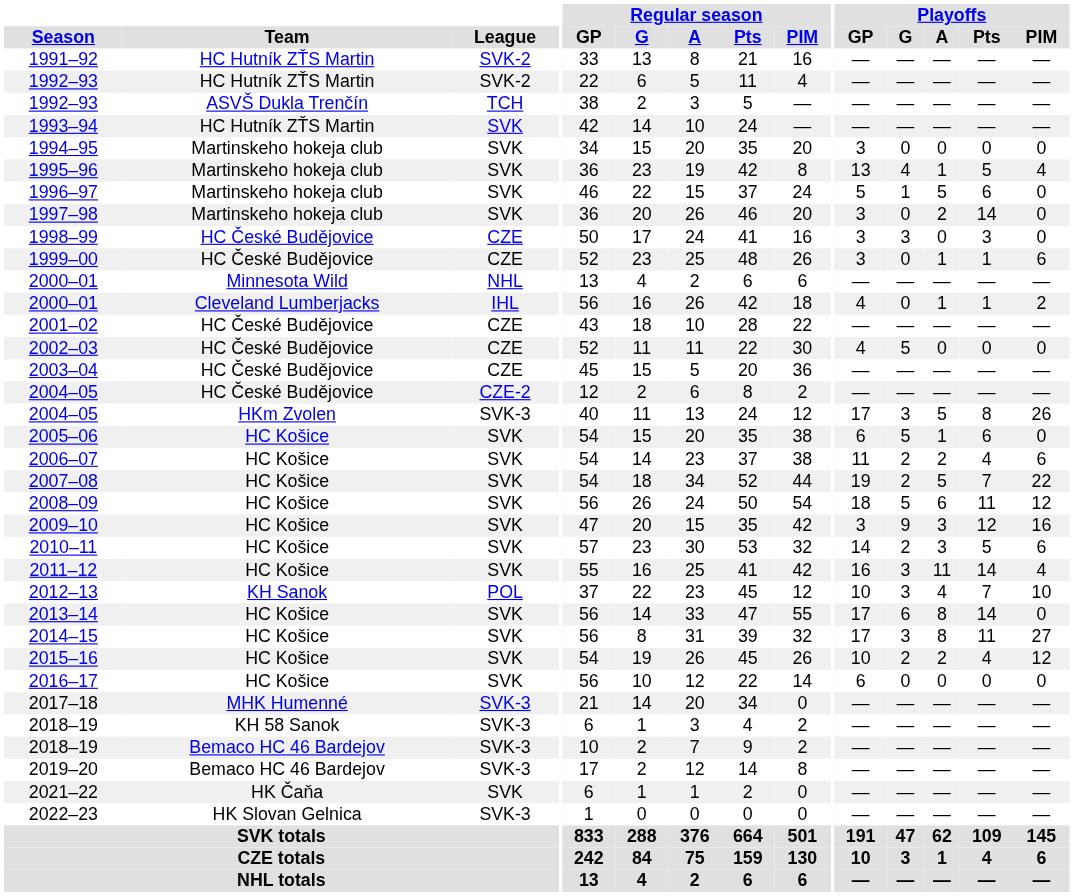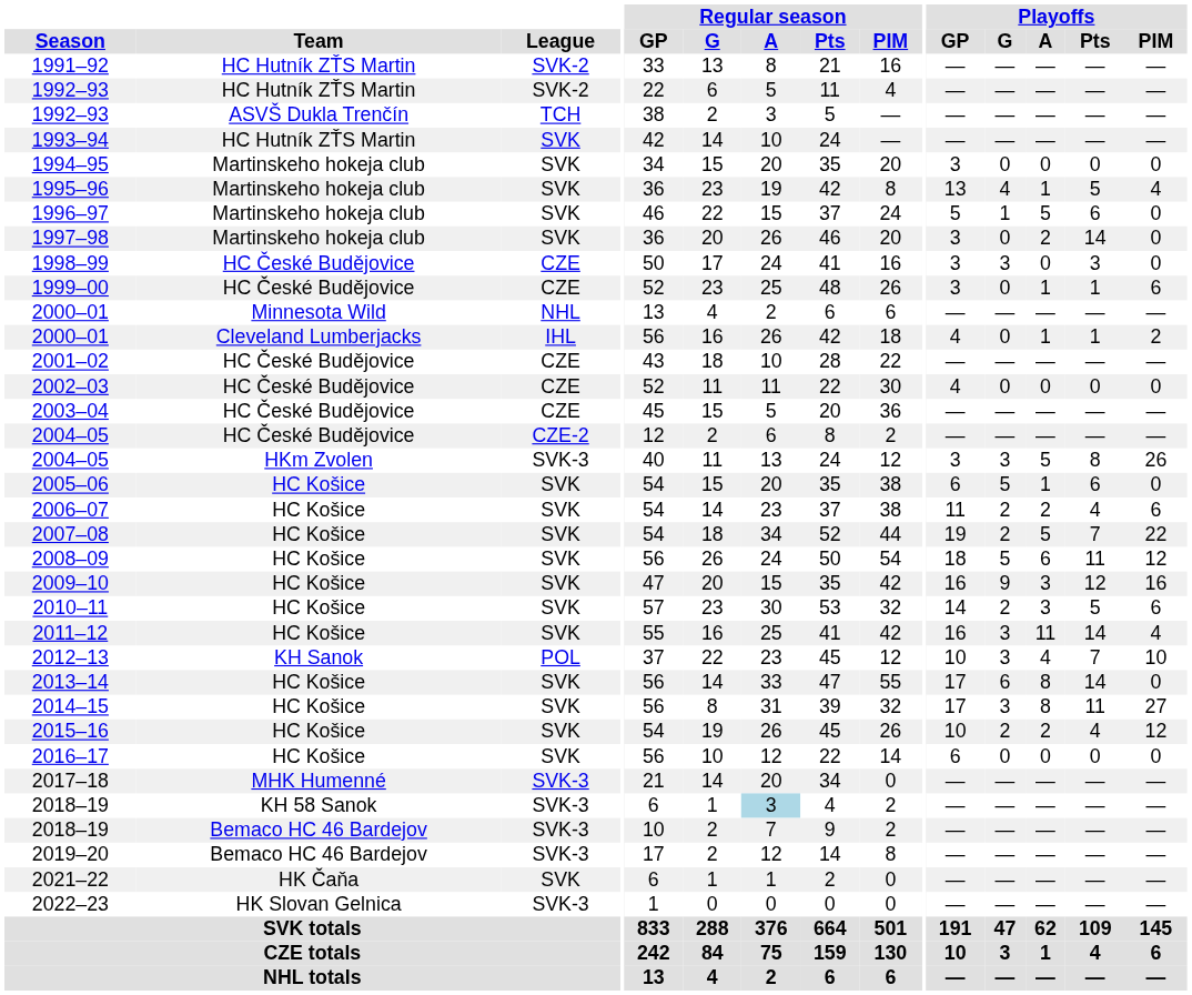2002–03 | Playoffs / G: 5 -> 0
2004–05 / HKm Zvolen | Playoffs / GP: 17 -> 3
2009–10 | Playoffs / GP: 3 -> 16
2018–19 / KH 58 Sanok | Regular season / A: no background -> lightblue background
